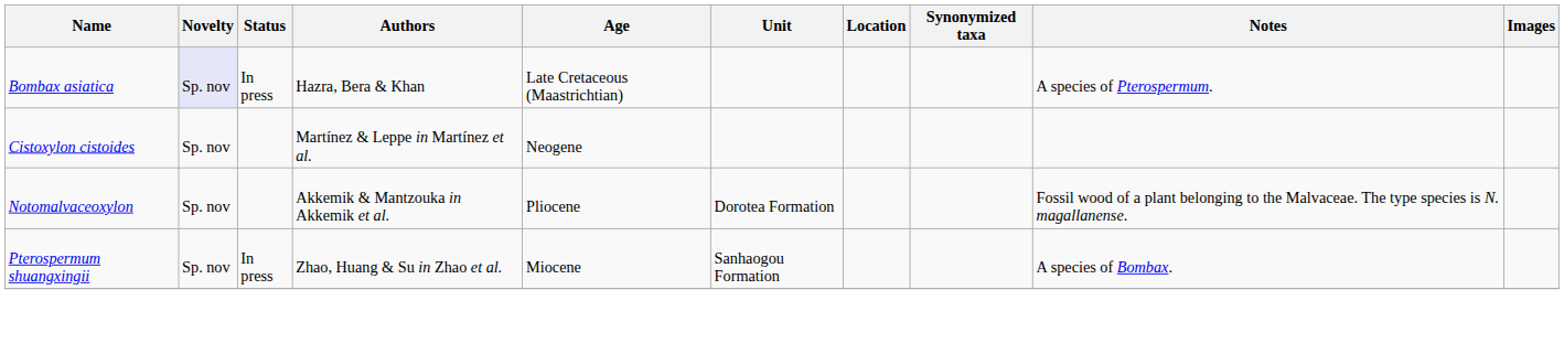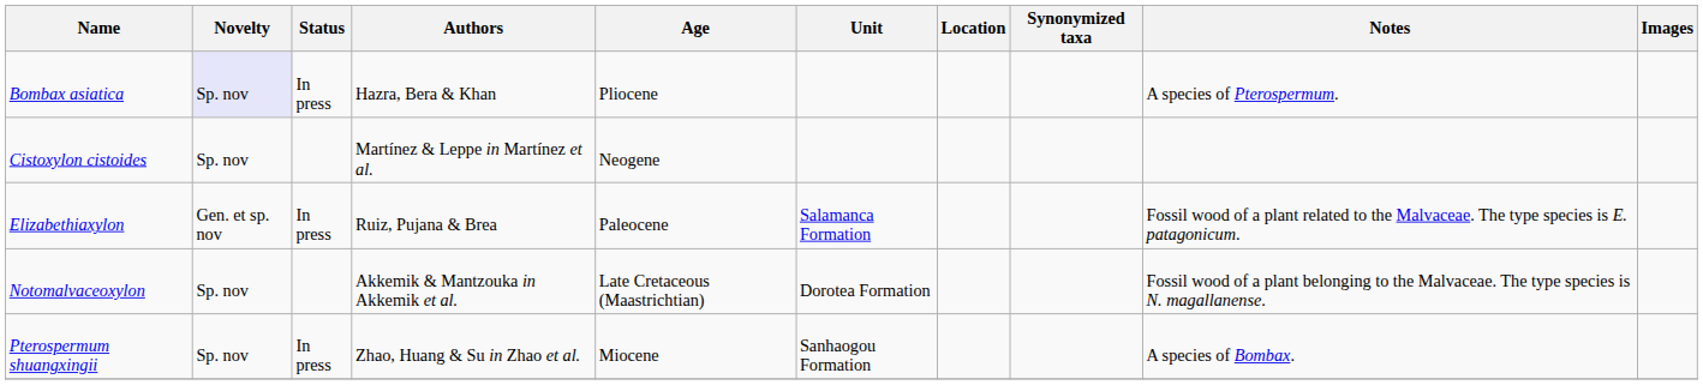Bombax asiatica | Age: Late Cretaceous (Maastrichtian) -> Pliocene
+ row: Elizabethiaxylon | Gen. et sp. nov | In press | Ruiz, Pujana & Brea | Paleocene | Salamanca Formation | Fossil wood of a plant related to the Malvaceae. The type species is E. patagonicum.
Notomalvaceoxylon | Age: Pliocene -> Late Cretaceous (Maastrichtian)
